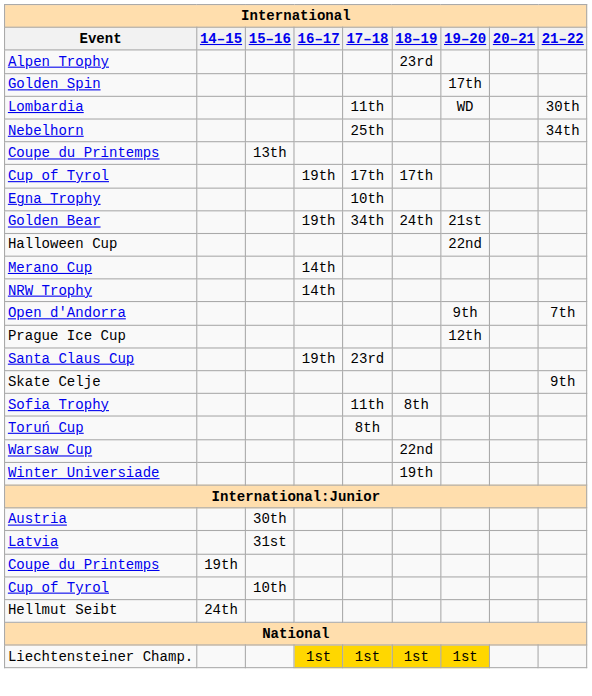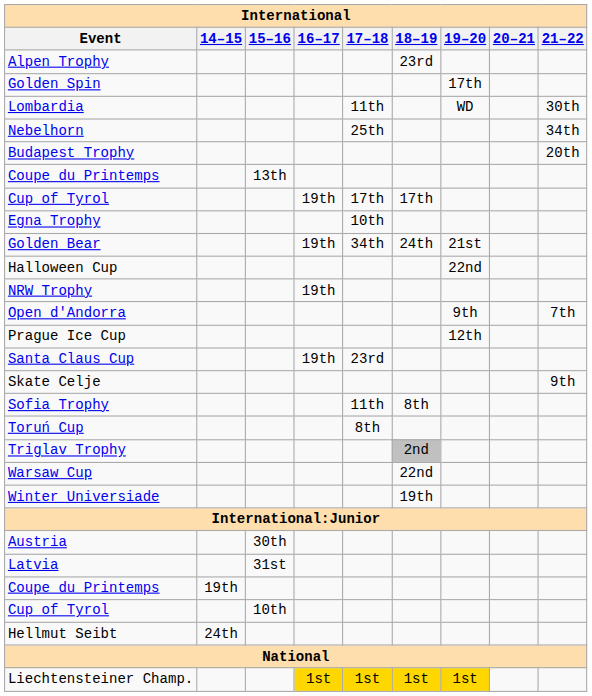+ row: Budapest Trophy | 20th
- row: Merano Cup | 14th
NRW Trophy | 16–17: 14th -> 19th
+ row: Triglav Trophy | 2nd
